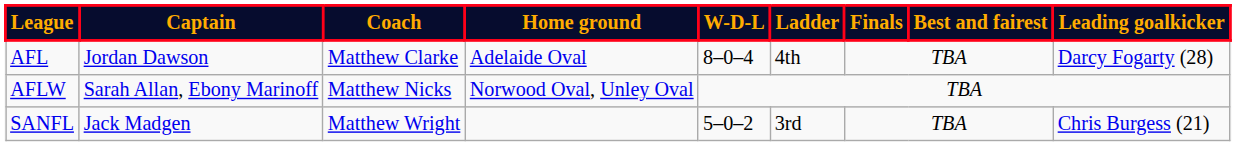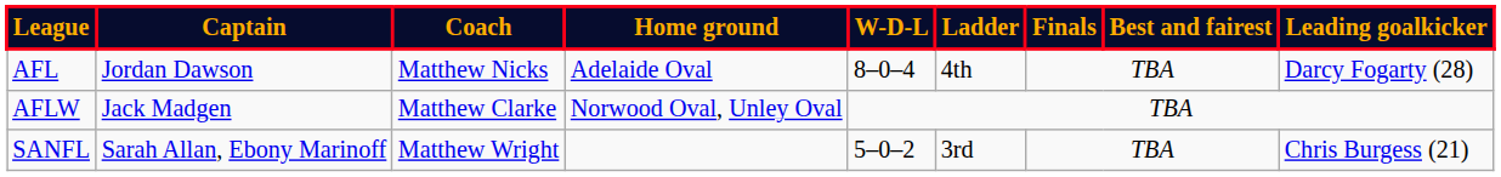AFL | Coach: Matthew Clarke -> Matthew Nicks
AFLW | Captain: Sarah Allan, Ebony Marinoff -> Jack Madgen
AFLW | Coach: Matthew Nicks -> Matthew Clarke
SANFL | Captain: Jack Madgen -> Sarah Allan, Ebony Marinoff
